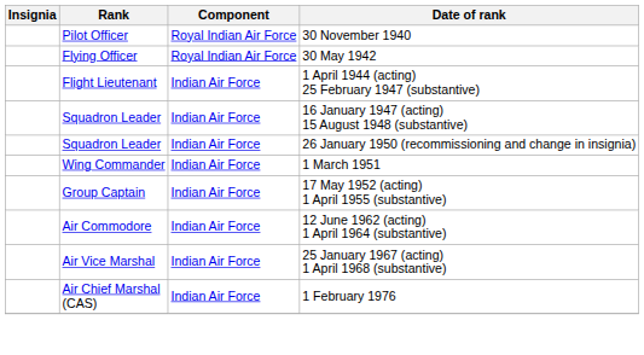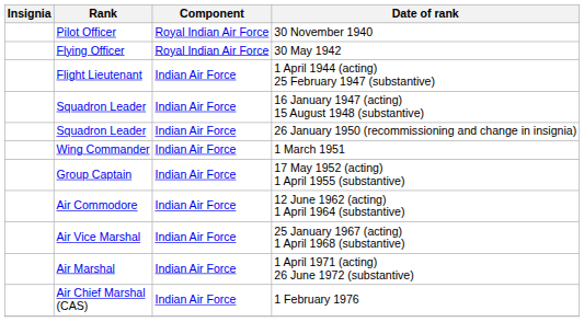+ row: Air Marshal | Indian Air Force | 1 April 1971 (acting) 26 June 1972 (substantive)
